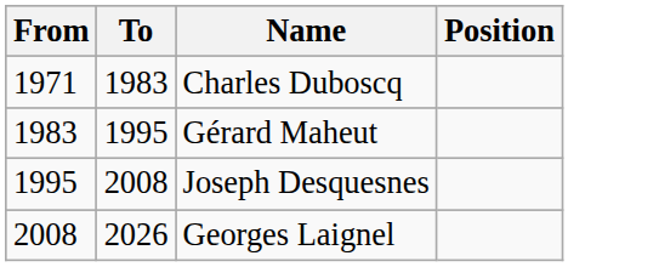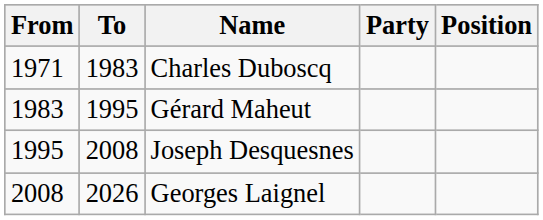+ column: Party
